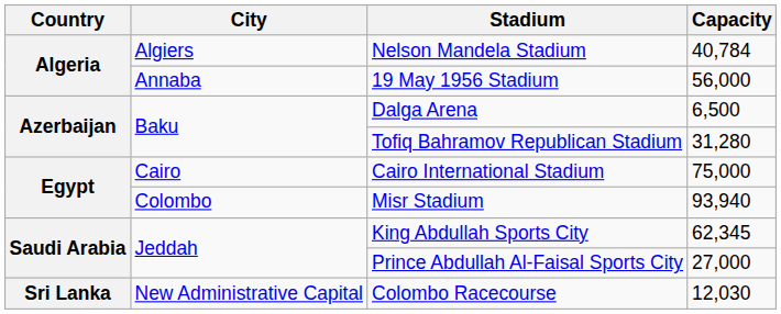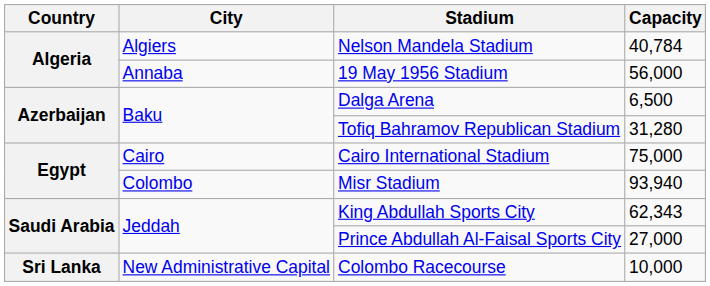King Abdullah Sports City | Capacity: 62,345 -> 62,343
Colombo Racecourse | Capacity: 12,030 -> 10,000
